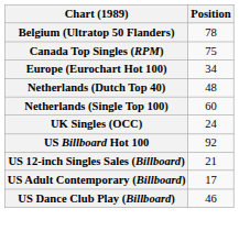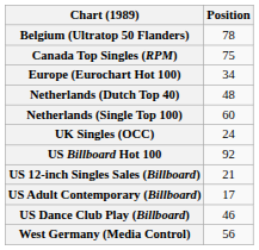+ row: West Germany (Media Control) | 56
